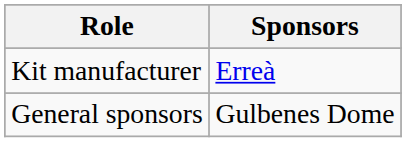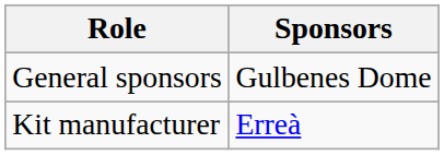rows swapped: General sponsors <-> Kit manufacturer
